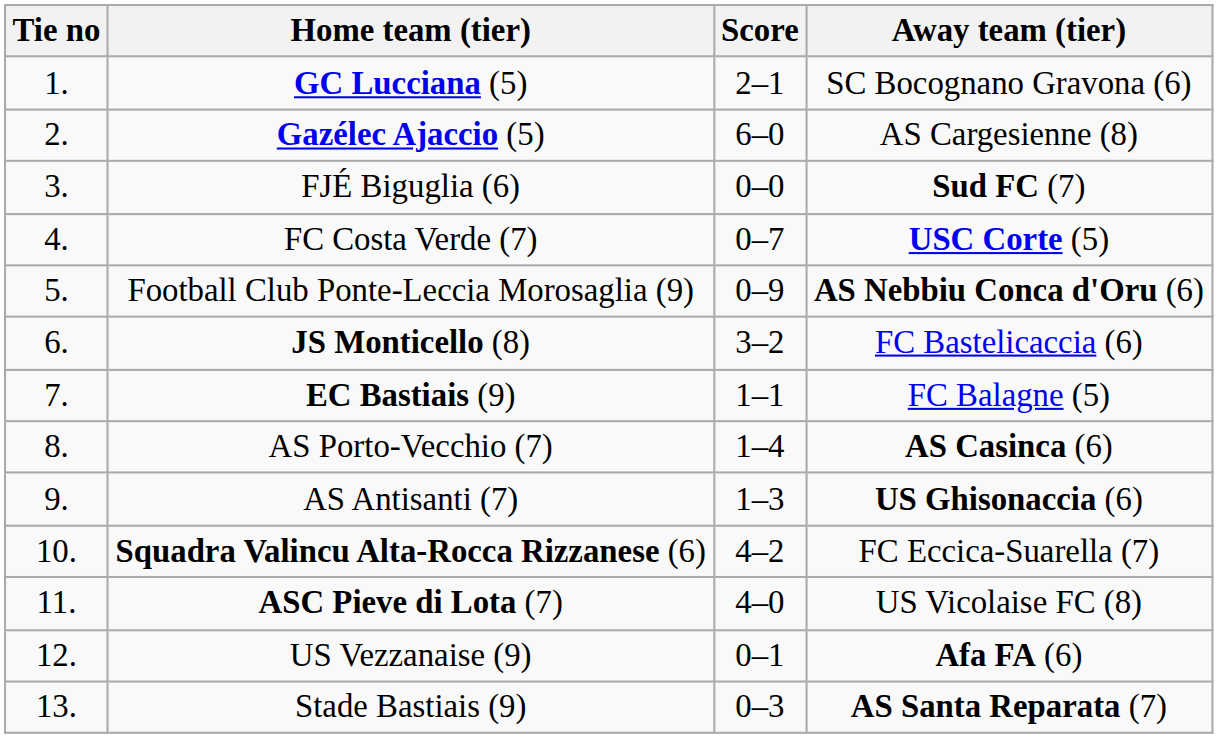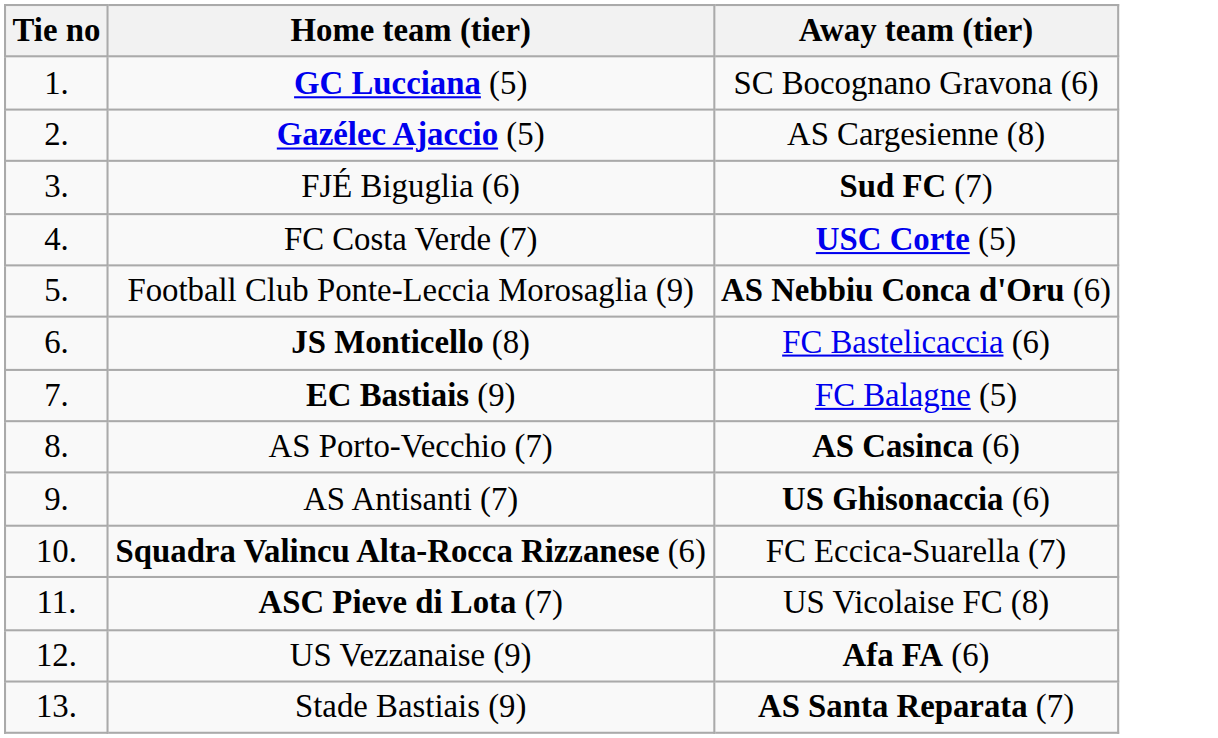- column: Score | 2–1 | 6–0 | 0–0 | 0–7 | 0–9 | 3–2 | 1–1 | 1–4 | 1–3 | 4–2 | 4–0 | 0–1 | 0–3
